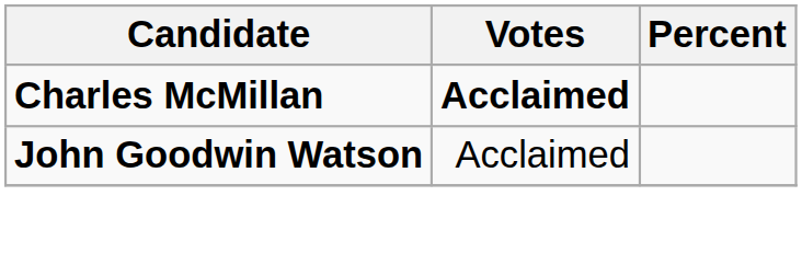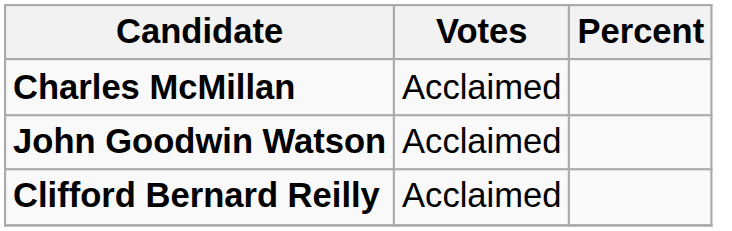Charles McMillan | Votes: bold -> normal
+ row: Clifford Bernard Reilly | Acclaimed
